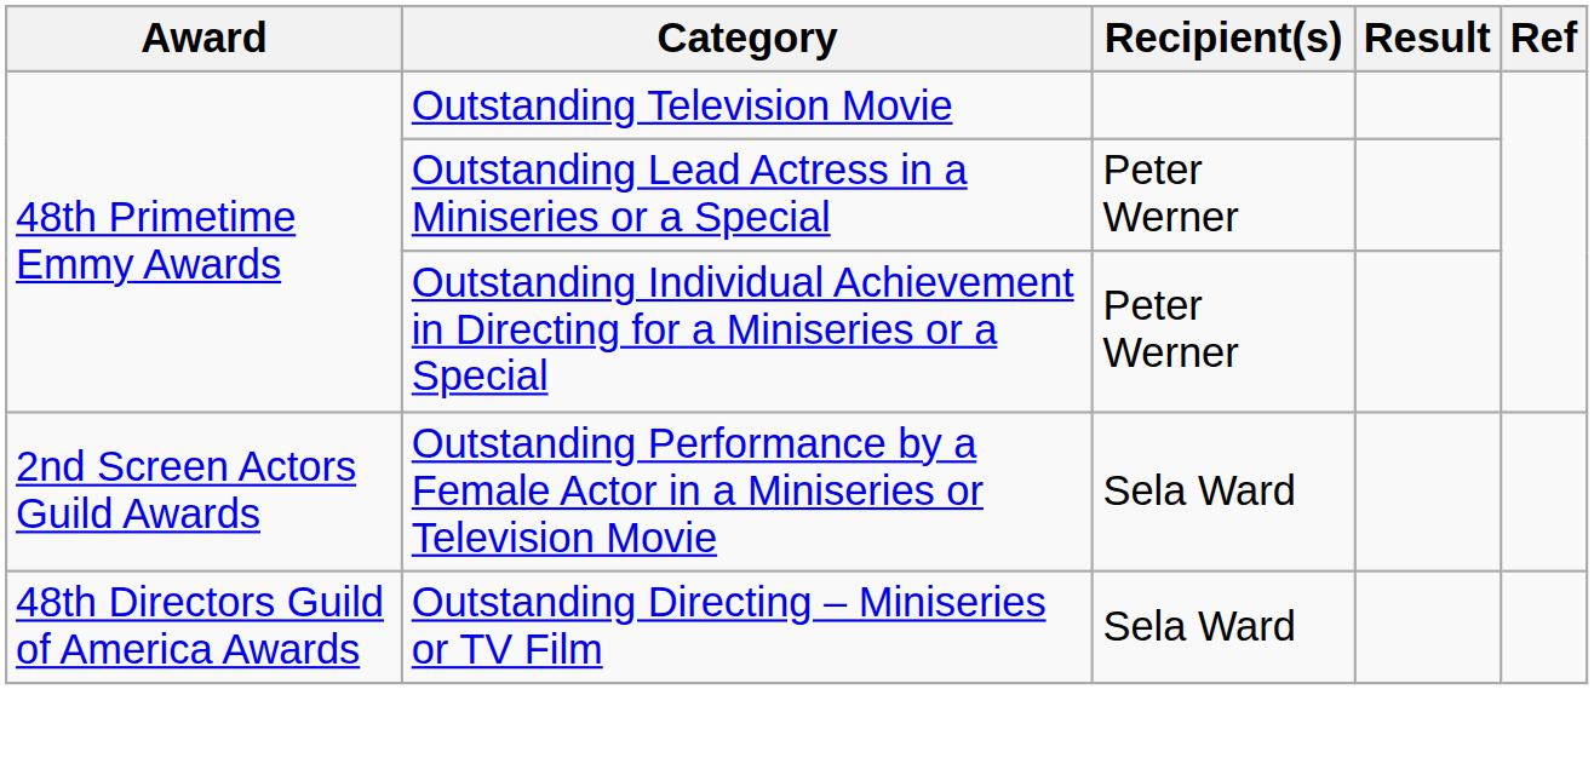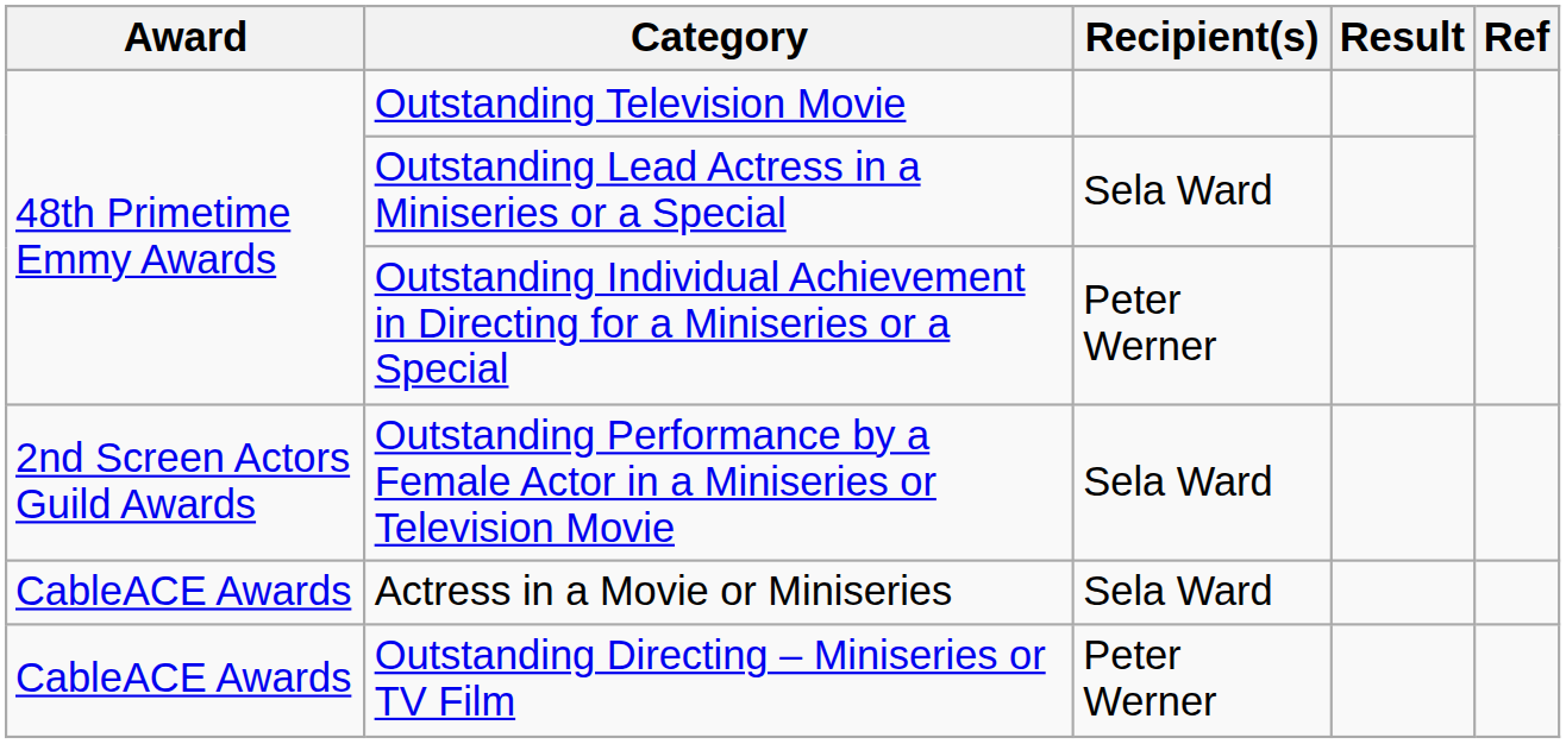Outstanding Lead Actress in a Miniseries or a Special | Recipient(s): Peter Werner -> Sela Ward
+ row: CableACE Awards | Actress in a Movie or Miniseries | Sela Ward
Outstanding Directing – Miniseries or TV Film | Award: 48th Directors Guild of America Awards -> CableACE Awards
Outstanding Directing – Miniseries or TV Film | Recipient(s): Sela Ward -> Peter Werner
